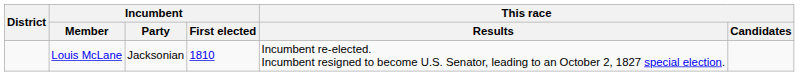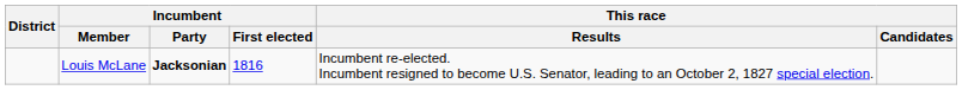Louis McLane | Incumbent / Party: normal -> bold
Louis McLane | Incumbent / First elected: 1810 -> 1816
